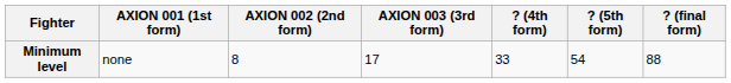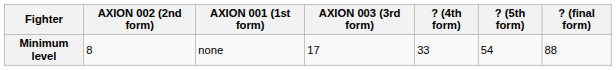columns swapped: AXION 001 (1st form) <-> AXION 002 (2nd form)
